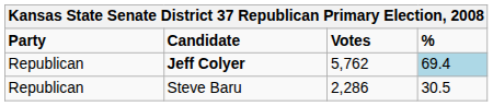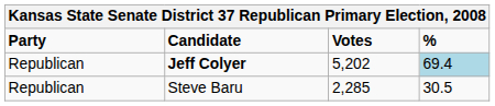Jeff Colyer | Votes: 5,762 -> 5,202
Steve Baru | Votes: 2,286 -> 2,285
